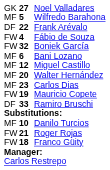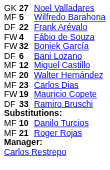Bani Lozano | column 1: MF -> DF
Roger Rojas | column 1: FW -> MF
- row: FW | 18 | Franco Güity
